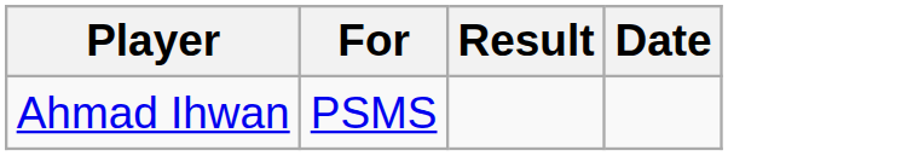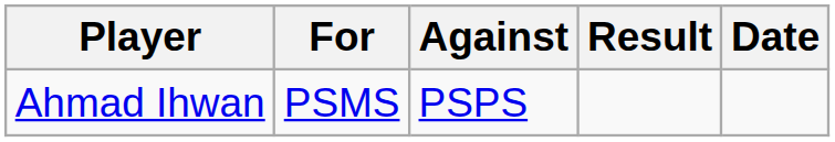+ column: Against | PSPS
